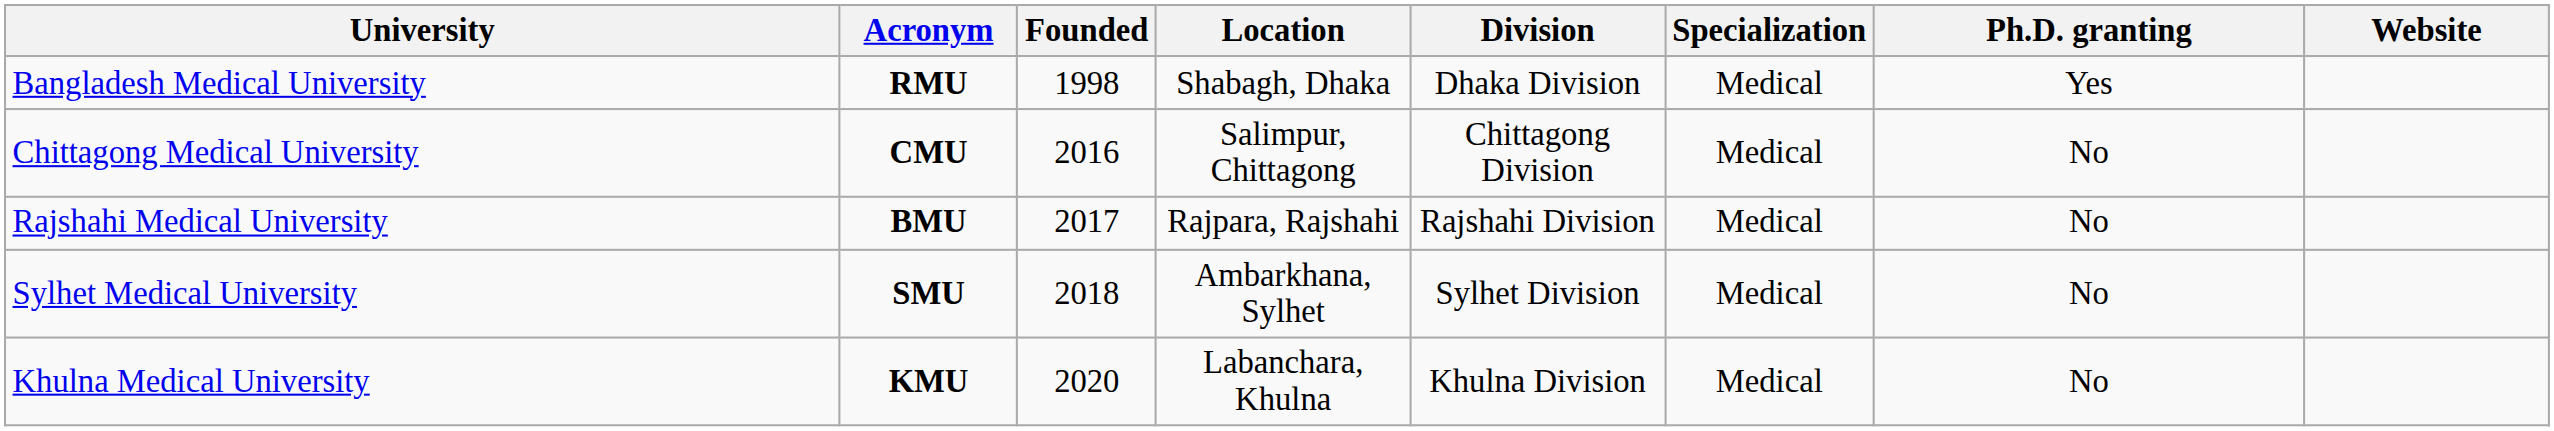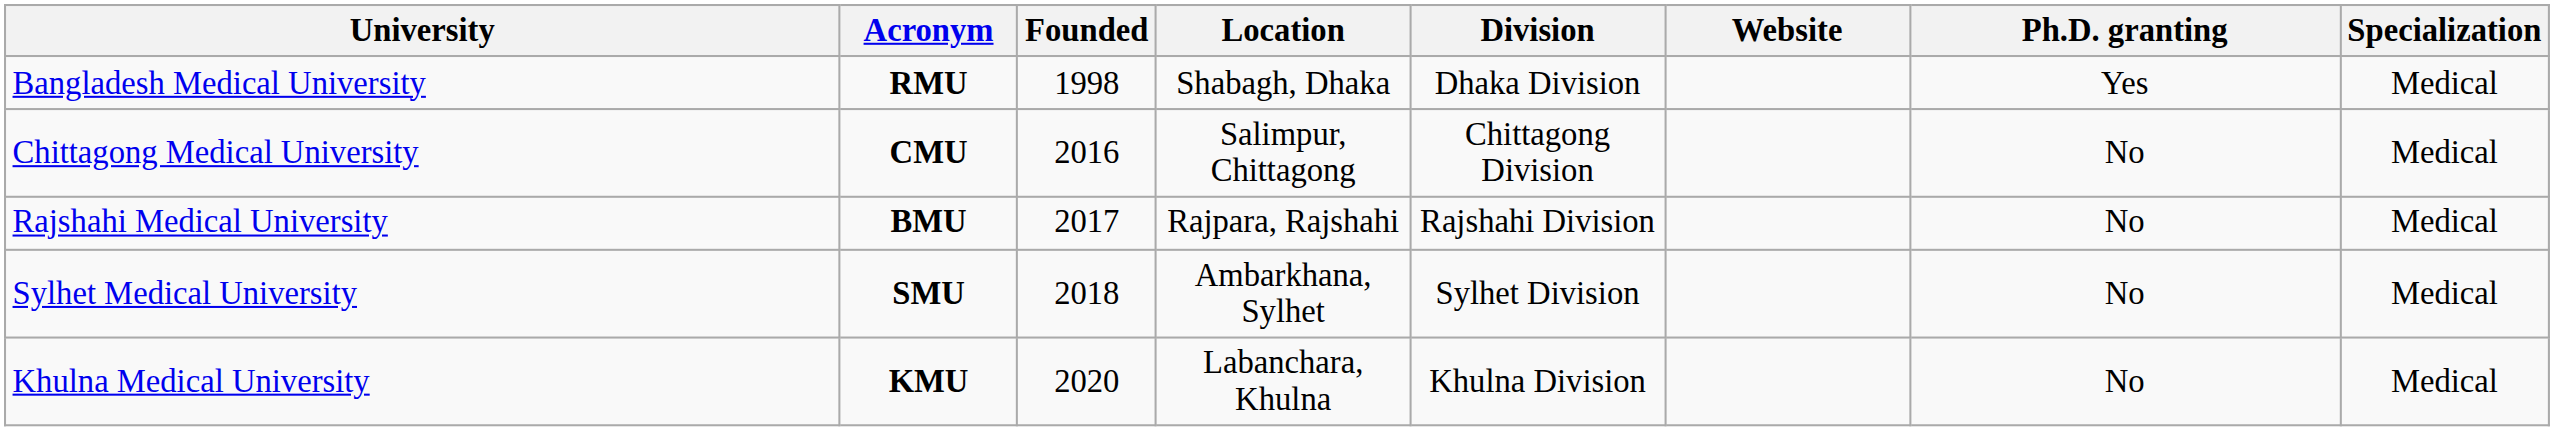columns swapped: Specialization <-> Website
